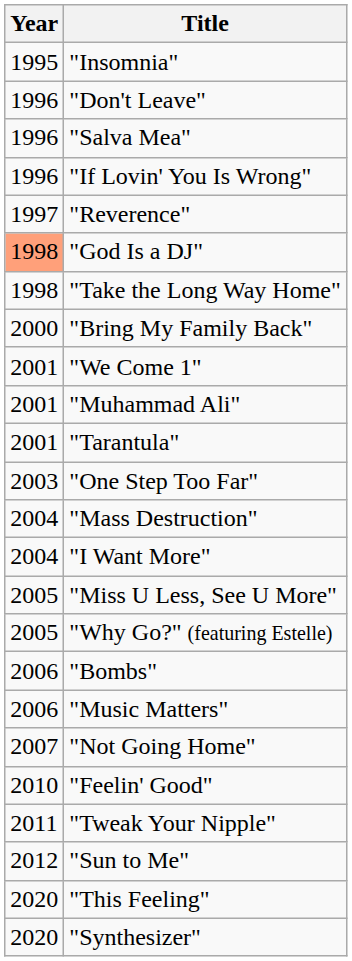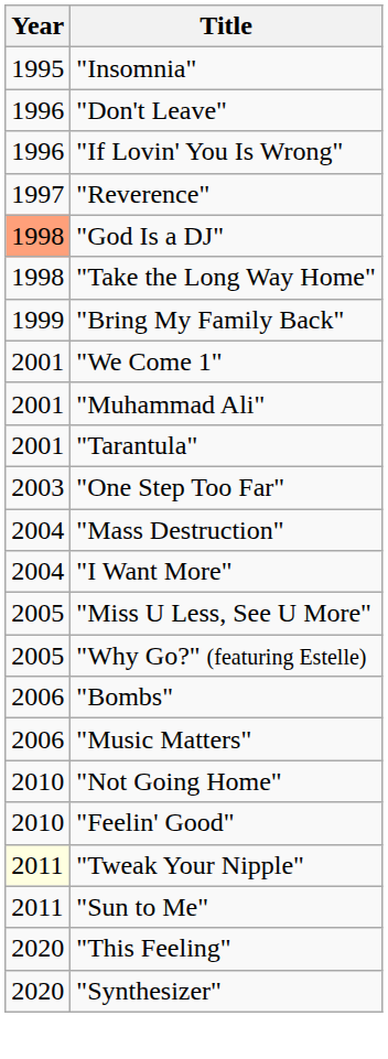- row: 1996 | "Salva Mea"
"Bring My Family Back" | Year: 2000 -> 1999
"Not Going Home" | Year: 2007 -> 2010
"Tweak Your Nipple" | Year: no background -> lightyellow background
"Sun to Me" | Year: 2012 -> 2011
